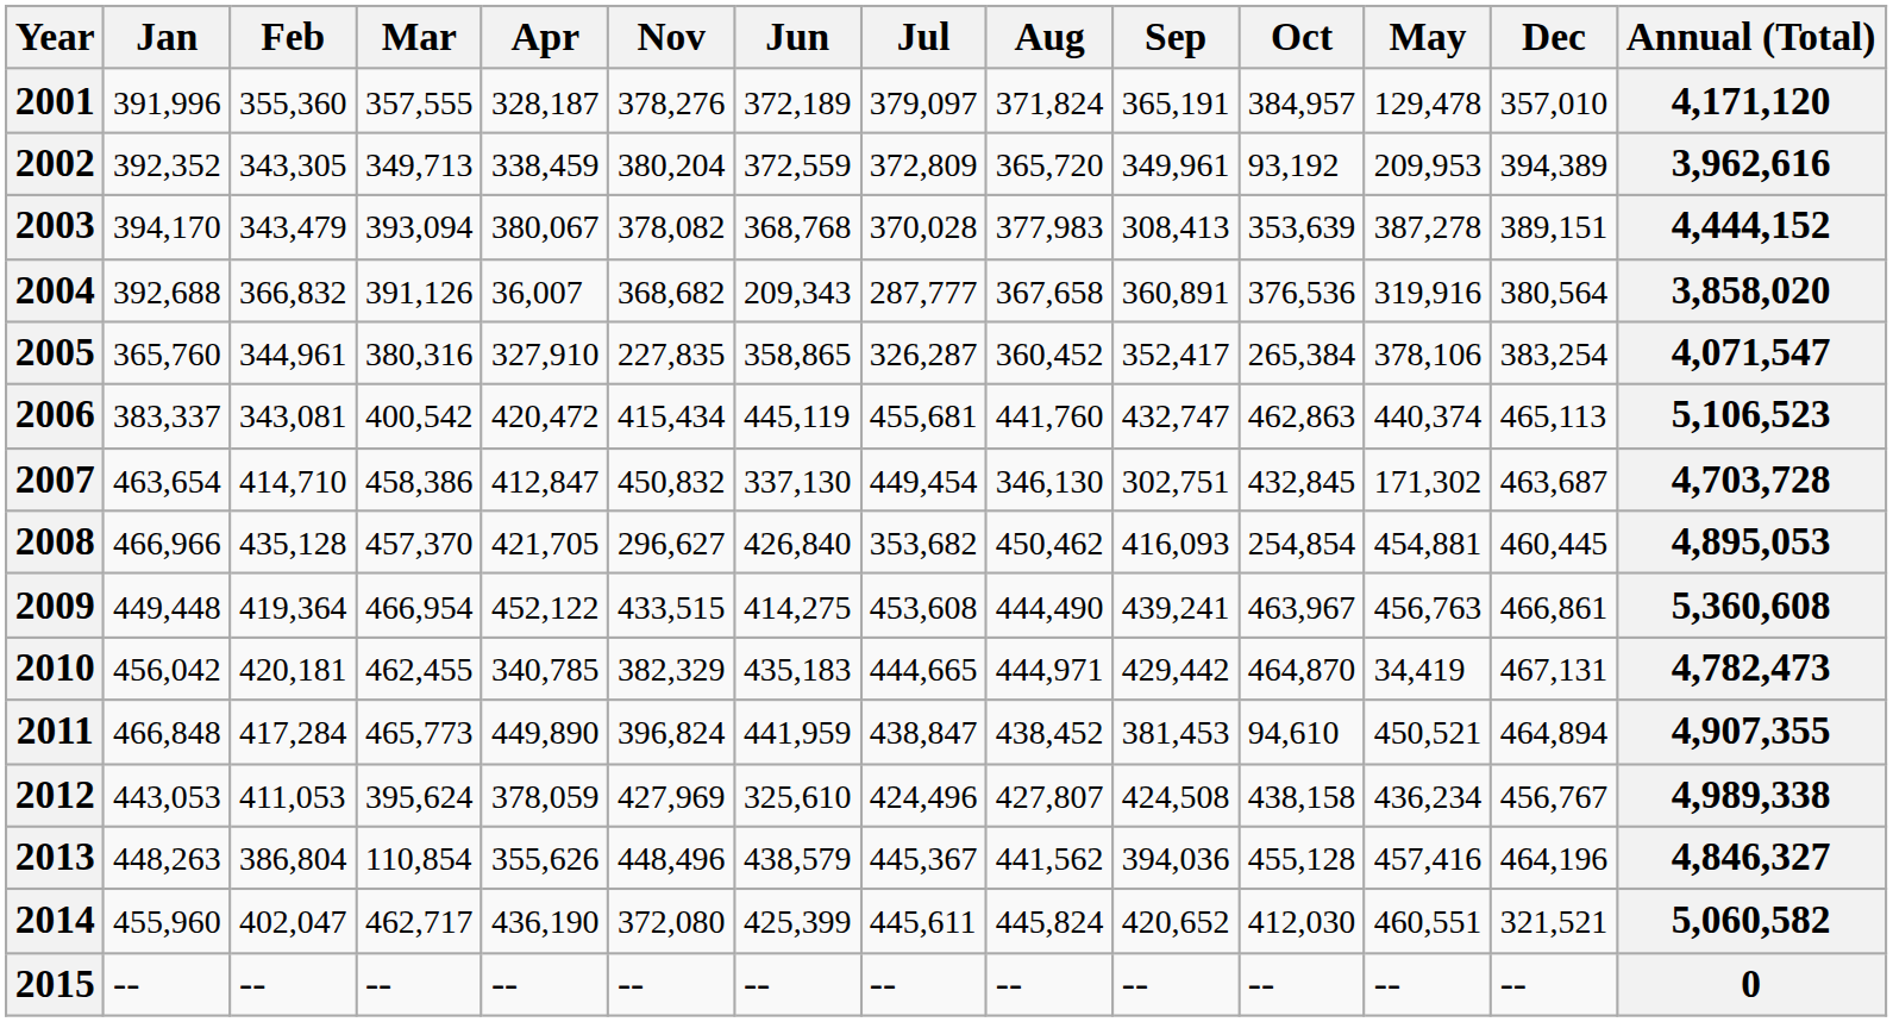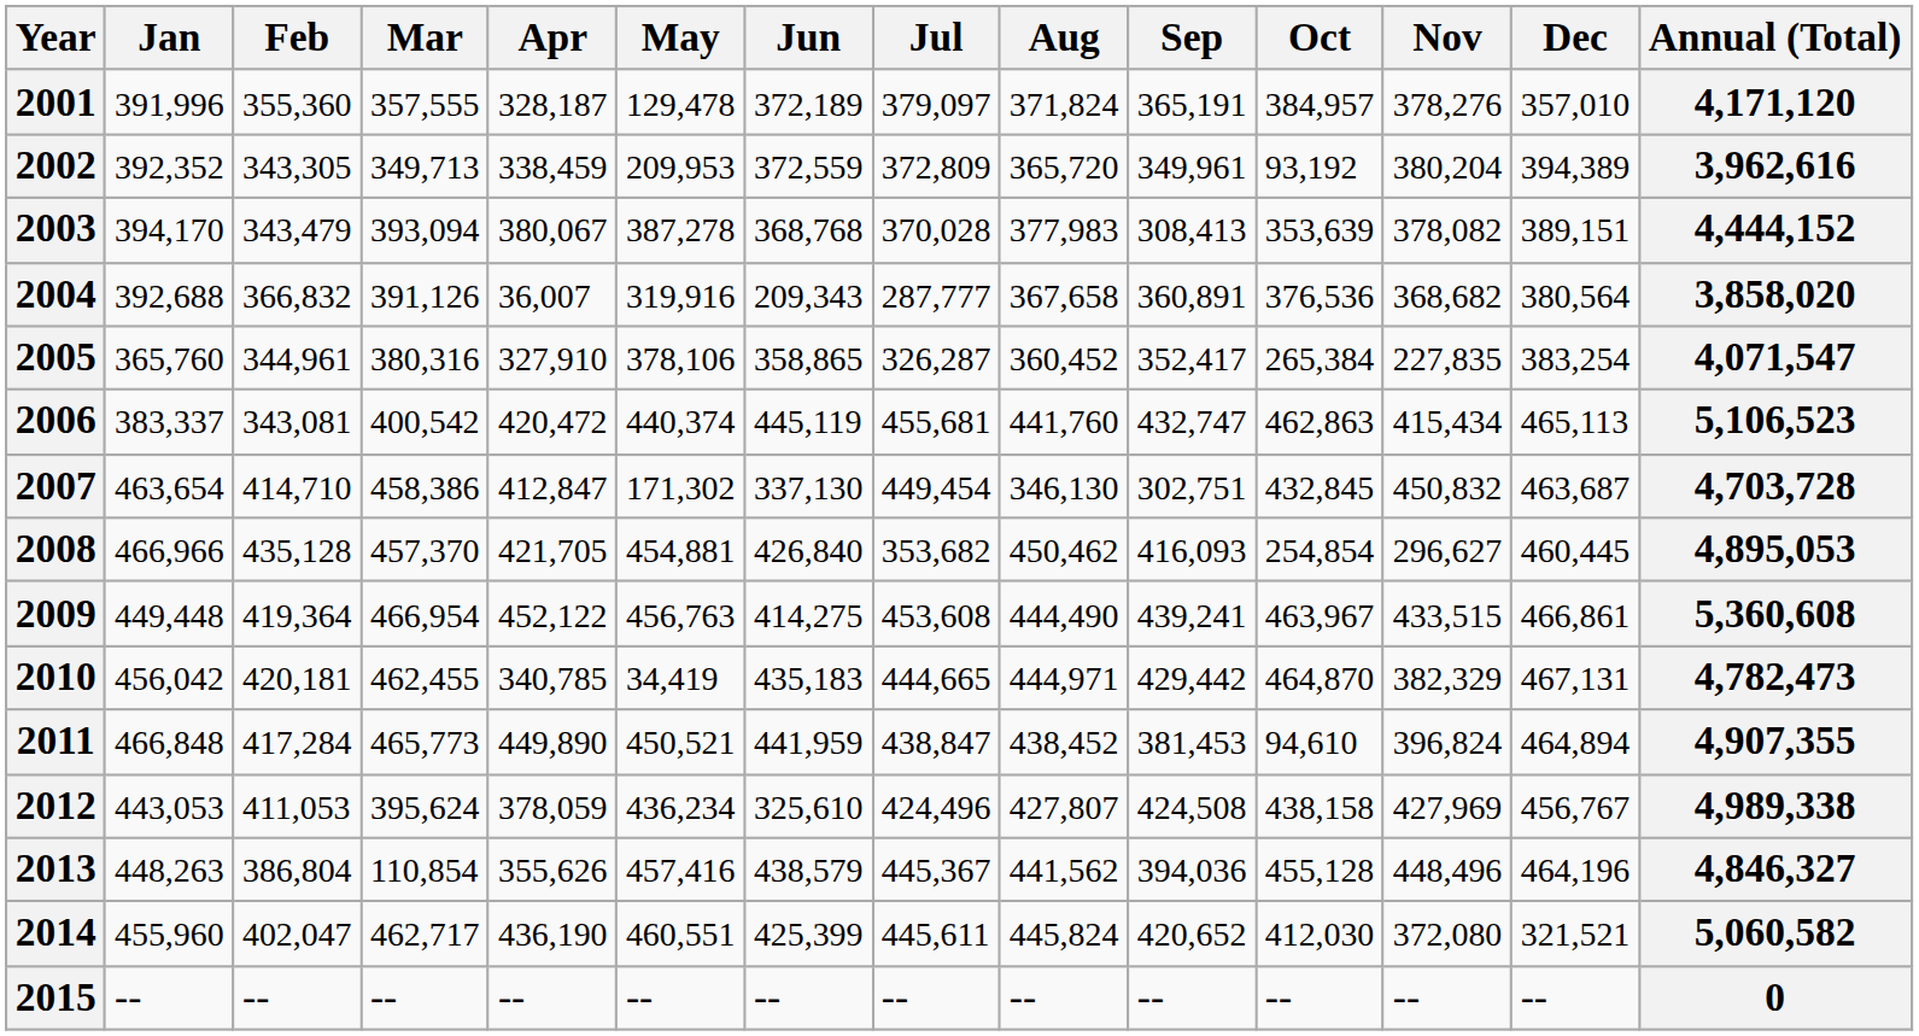columns swapped: May <-> Nov
